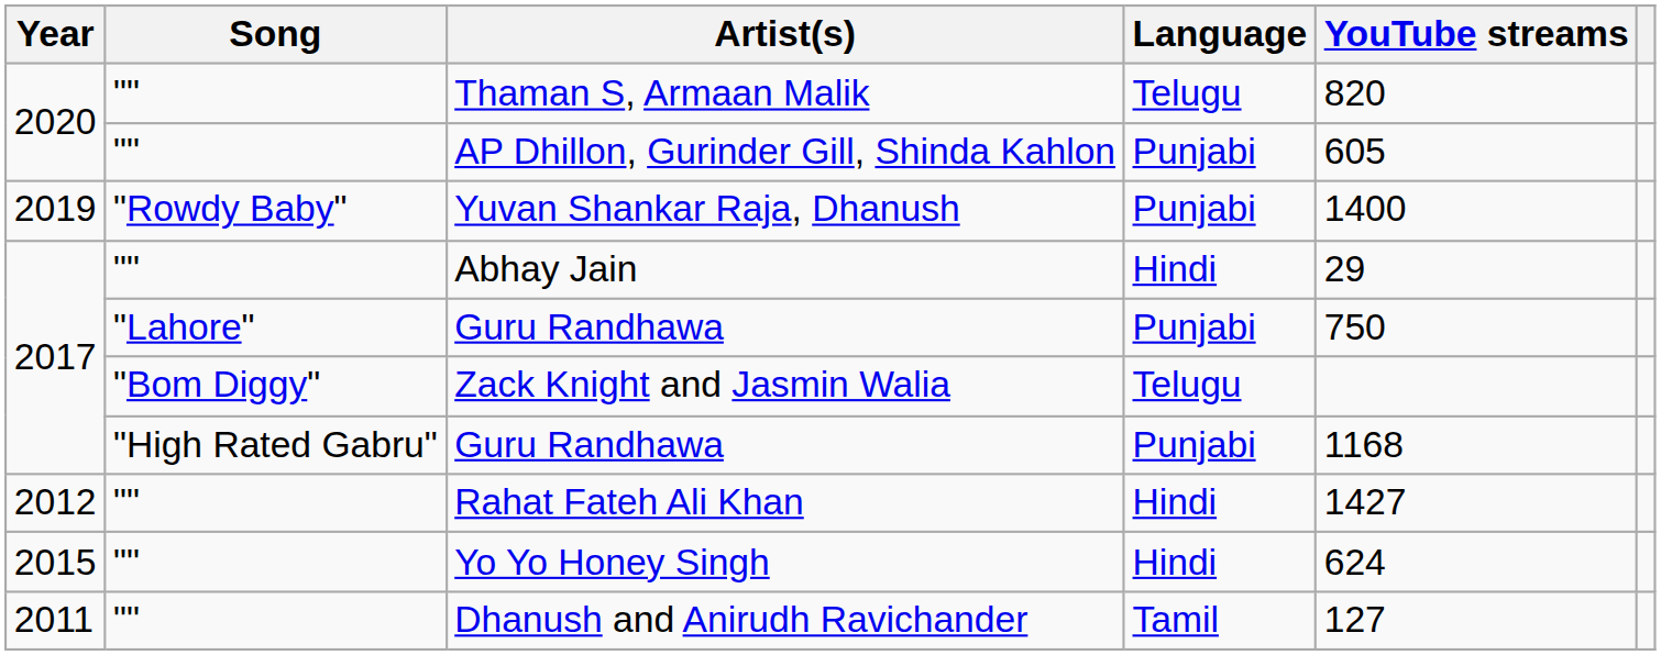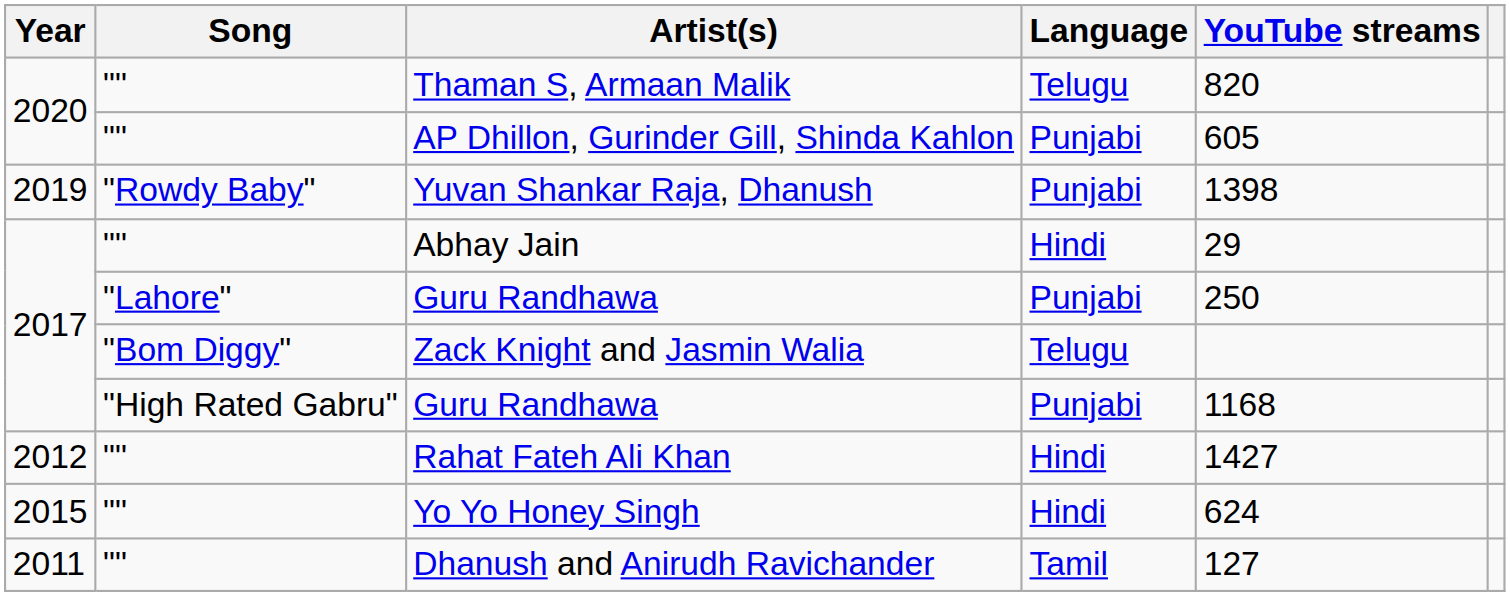Yuvan Shankar Raja, Dhanush | YouTube streams: 1400 -> 1398
"Lahore" / Guru Randhawa | YouTube streams: 750 -> 250
